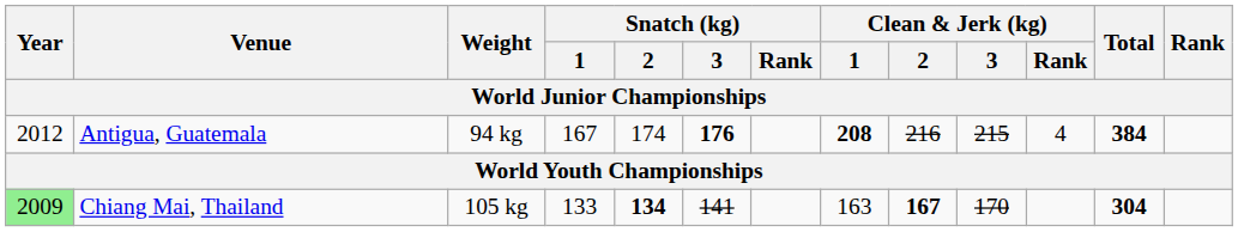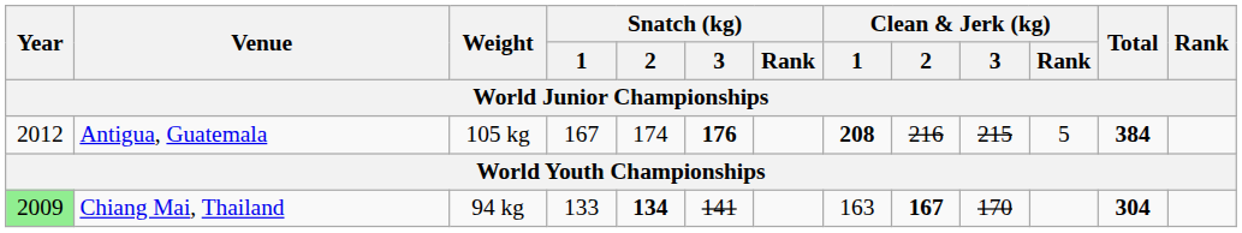Antigua, Guatemala | Weight: 94 kg -> 105 kg
Antigua, Guatemala | Clean & Jerk (kg) / Rank: 4 -> 5
Chiang Mai, Thailand | Weight: 105 kg -> 94 kg
